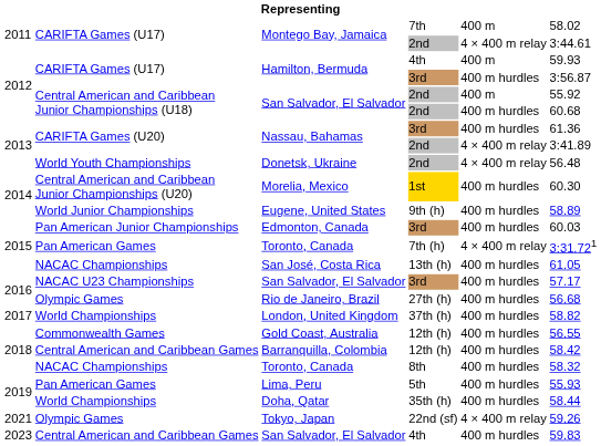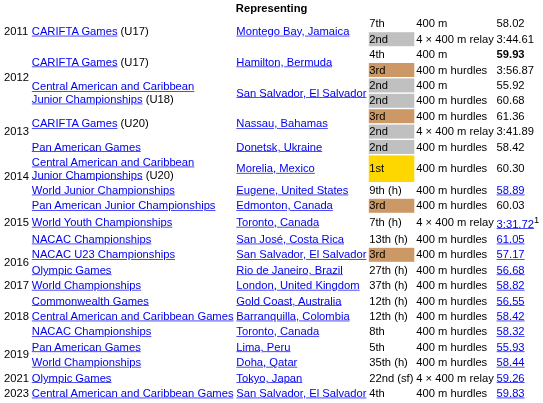Hamilton, Bermuda / 4th | column 6: normal -> bold
Donetsk, Ukraine | column 2: World Youth Championships -> Pan American Games
Donetsk, Ukraine | column 5: 4 × 400 m relay -> 400 m hurdles
Donetsk, Ukraine | column 6: 56.48 -> 58.42
Toronto, Canada / 7th (h) | column 2: Pan American Games -> World Youth Championships
